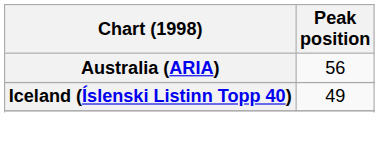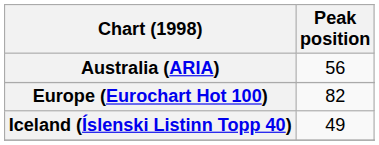+ row: Europe (Eurochart Hot 100) | 82
